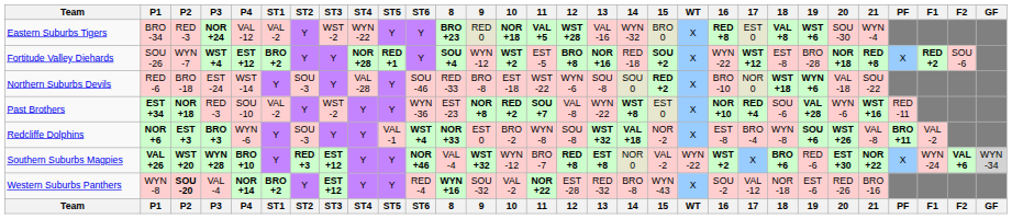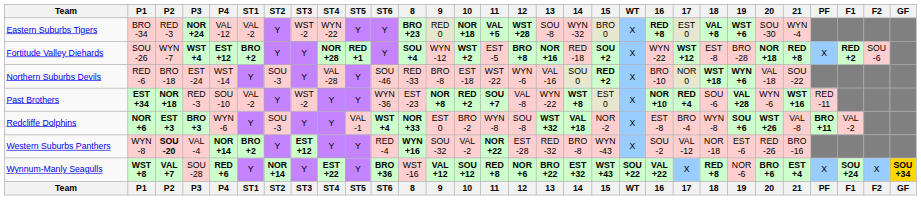Eastern Suburbs Tigers | 13: VAL -16 -> SOU -8
Northern Suburbs Devils | 13: SOU -8 -> VAL -16
- row: Southern Suburbs Magpies | VAL +26 | WST +20 | WYN +28 | BRO +10 | Y | RED +3 | EST +12 | Y | Y | NOR +46 | VAL -4 | WST +32 | WYN -12 | BRO -7 | RED +8 | EST +8 | NOR 0 | VAL -2 | WYN -22 | WST +2 | X | BRO +6 | RED -6 | EST +30 | NOR +22 | X | WYN -24 | VAL +6 | WYN -34
+ row: Wynnum-Manly Seagulls | WST +8 | VAL +7 | SOU -28 | RED +6 | Y | NOR +14 | Y | EST +22 | Y | BRO +36 | WST -16 | VAL +12 | SOU +12 | RED +8 | NOR +6 | BRO +22 | EST +32 | WST +43 | SOU +22 | VAL +22 | X | RED +8 | NOR -6 | BRO +6 | EST +4 | X | SOU +24 | X | SOU +34
